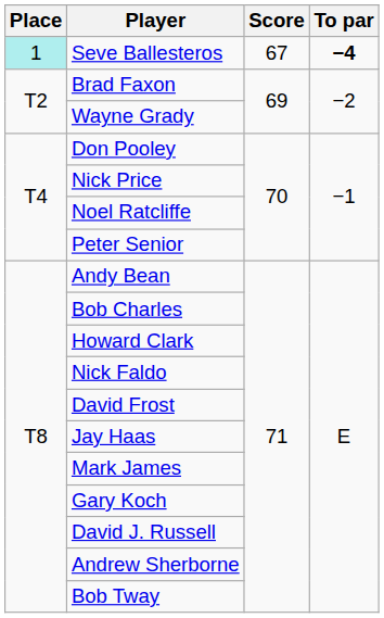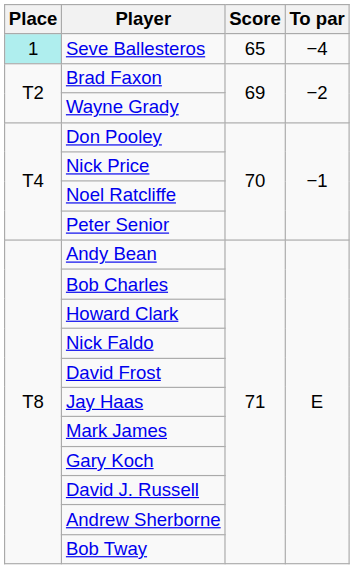Seve Ballesteros | Score: 67 -> 65
Seve Ballesteros | To par: bold -> normal
